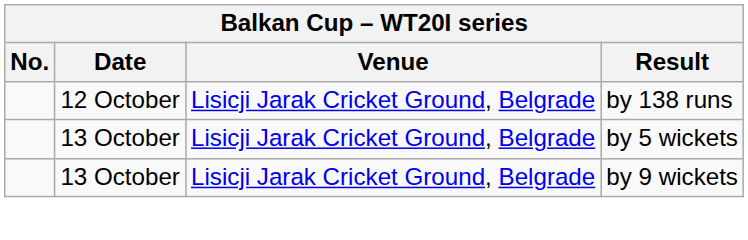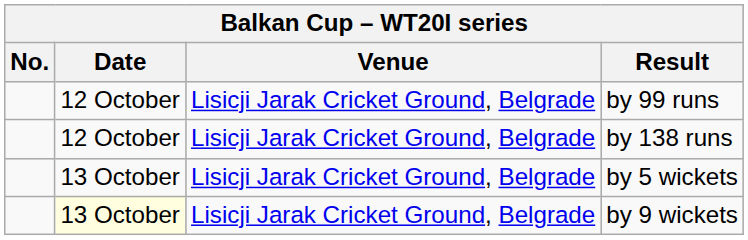+ row: 12 October | Lisicji Jarak Cricket Ground, Belgrade | by 99 runs
by 9 wickets | Date: no background -> lightyellow background
